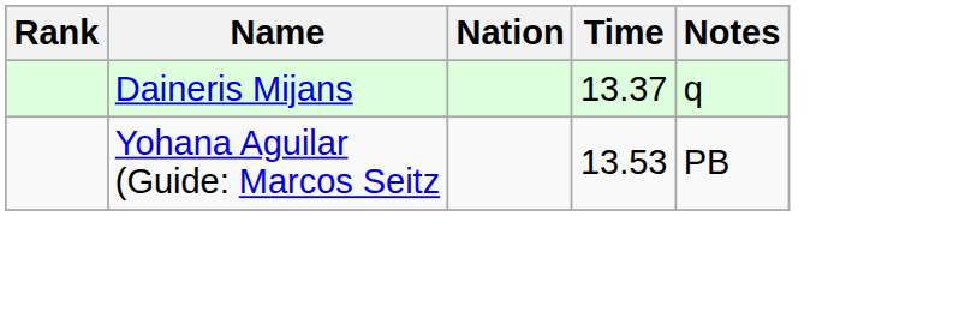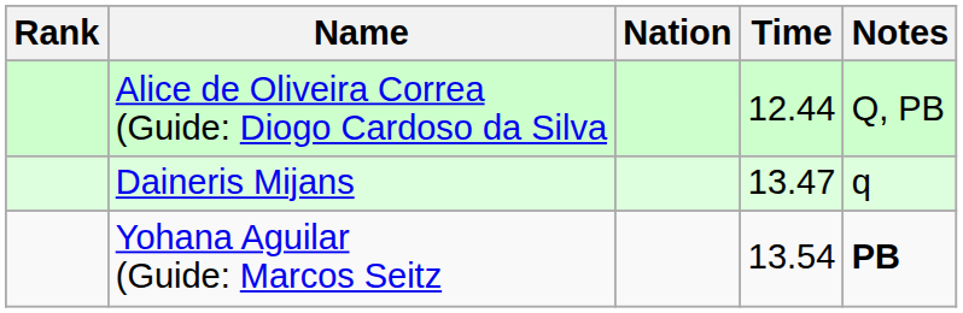+ row: Alice de Oliveira Correa (Guide: Diogo Cardoso da Silva | 12.44 | Q, PB
Daineris Mijans | Time: 13.37 -> 13.47
Yohana Aguilar (Guide: Marcos Seitz | Time: 13.53 -> 13.54
Yohana Aguilar (Guide: Marcos Seitz | Notes: normal -> bold
